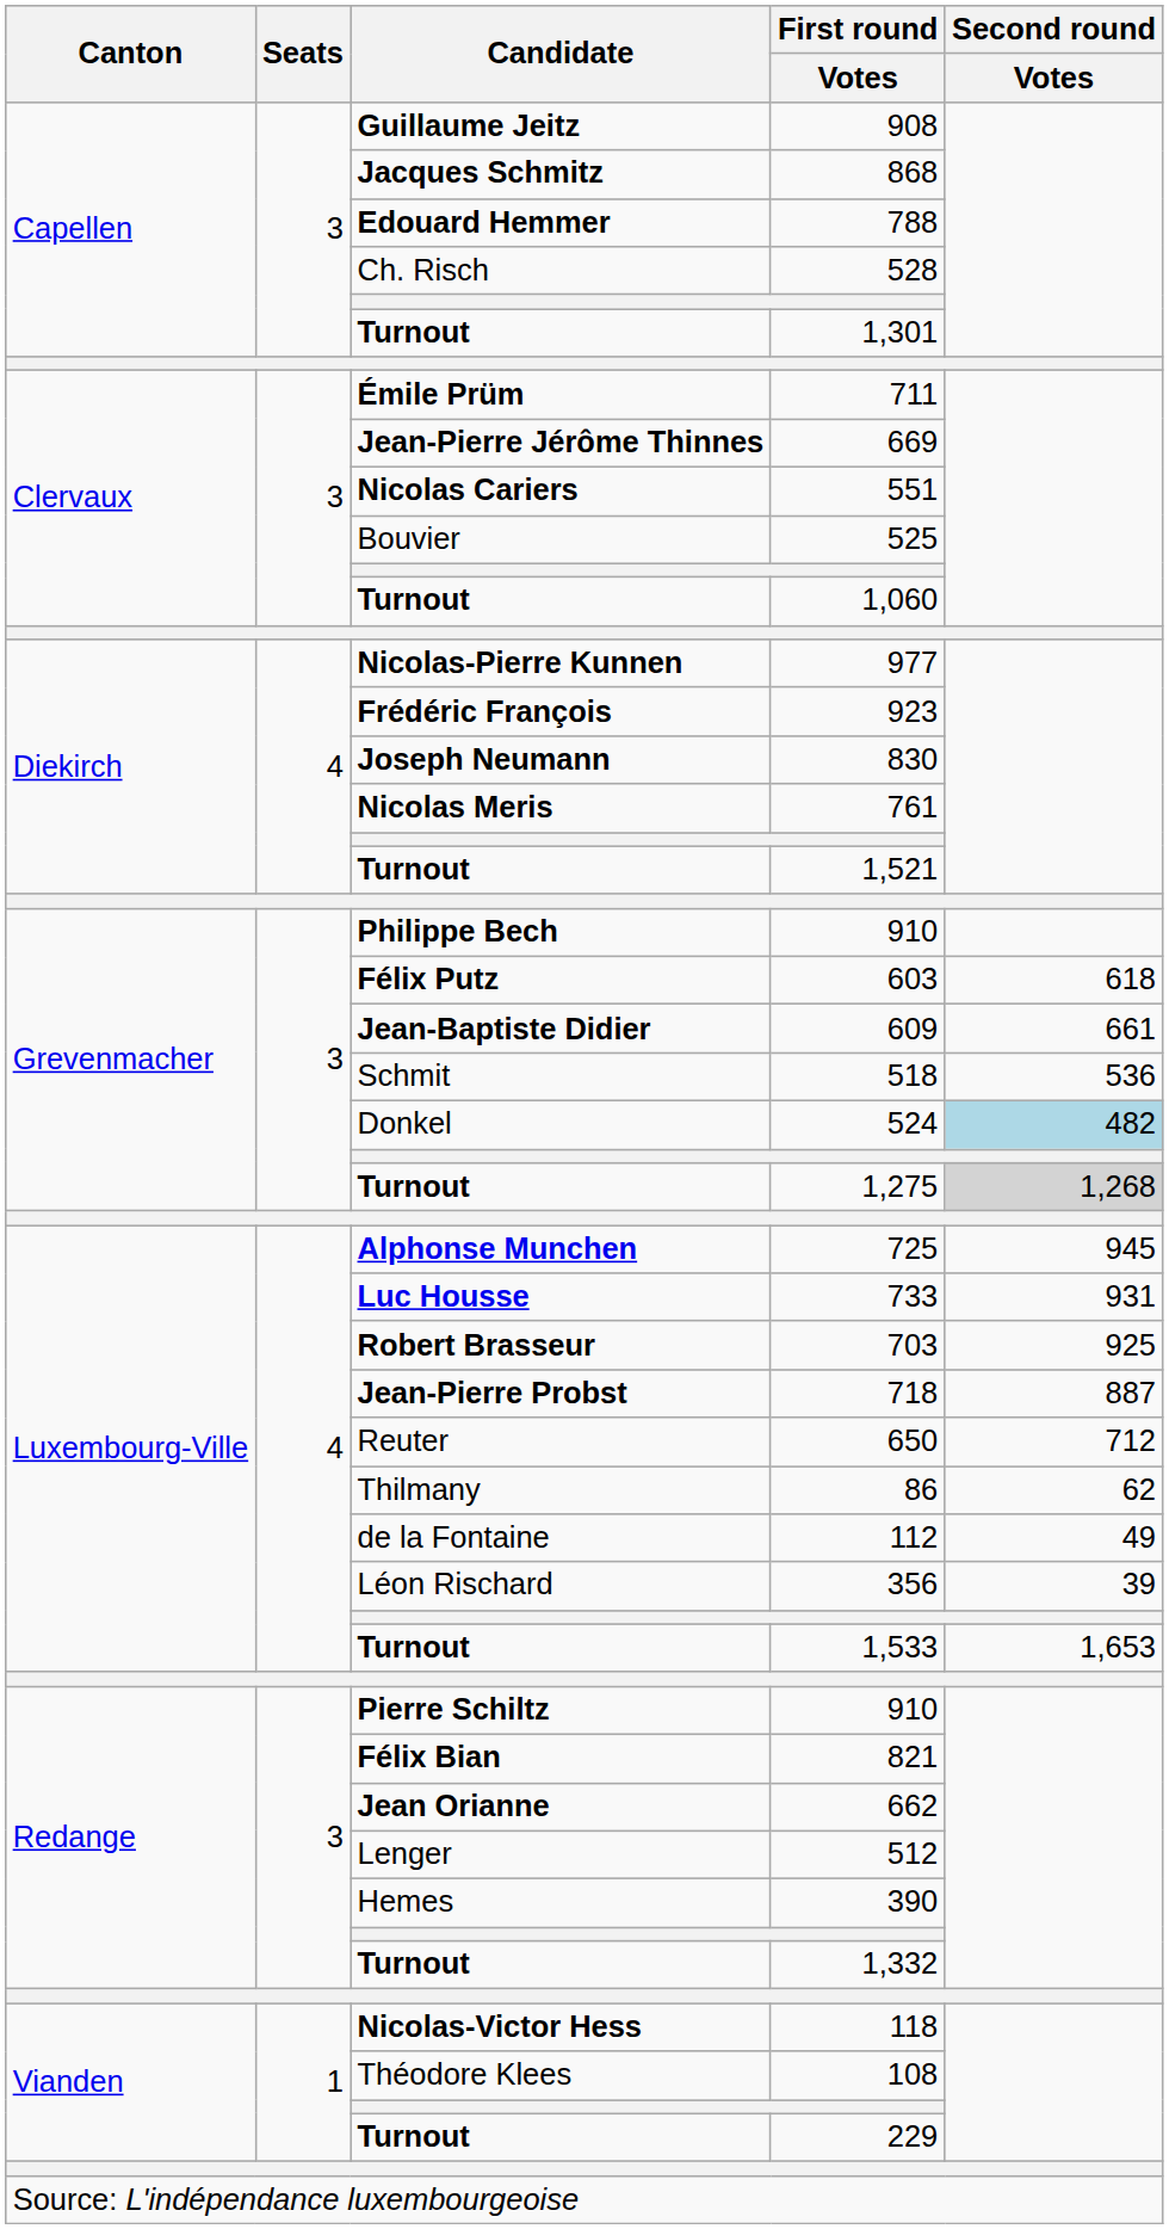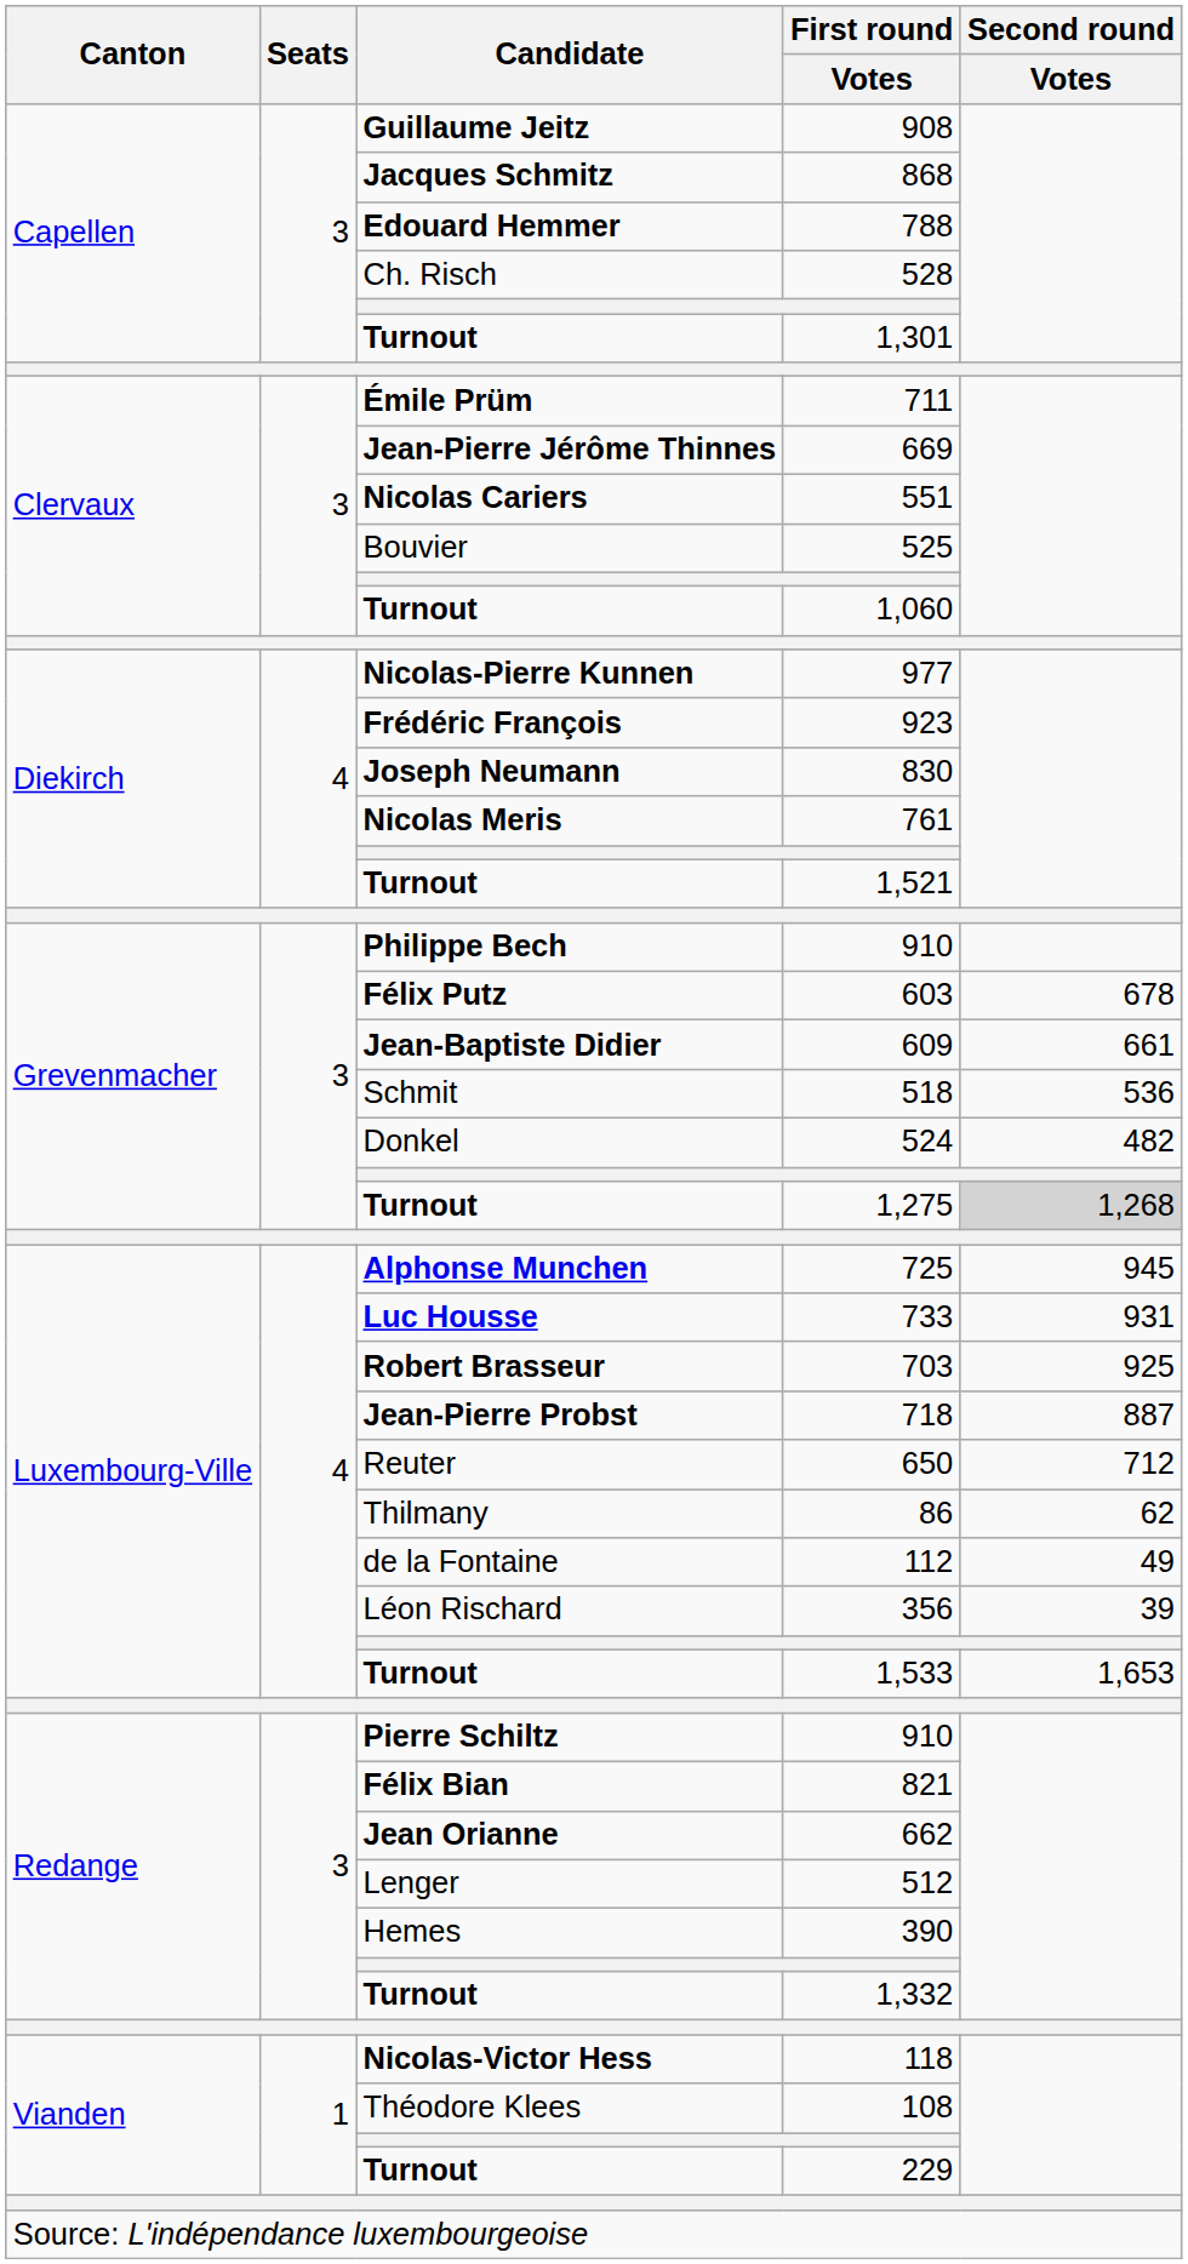603 | Second round / Votes: 618 -> 678
524 | Second round / Votes: lightblue background -> no background
